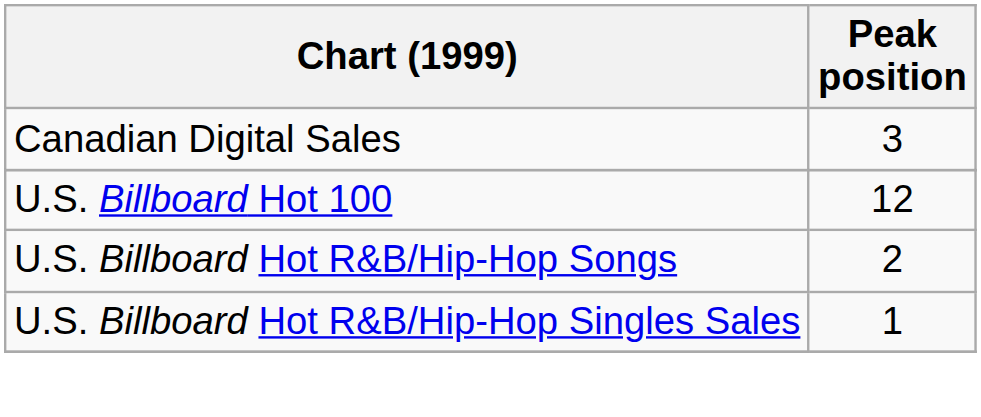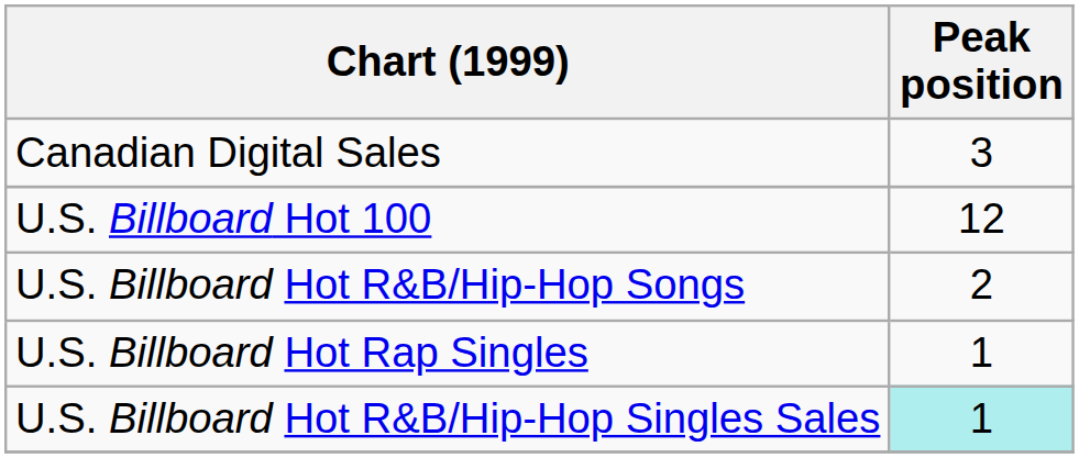+ row: U.S. Billboard Hot Rap Singles | 1
U.S. Billboard Hot R&B/Hip-Hop Singles Sales | Peak position: no background -> paleturquoise background
